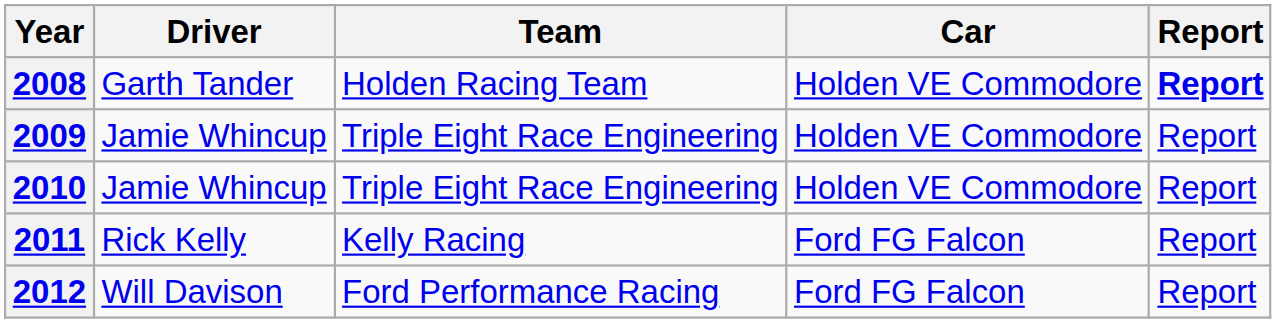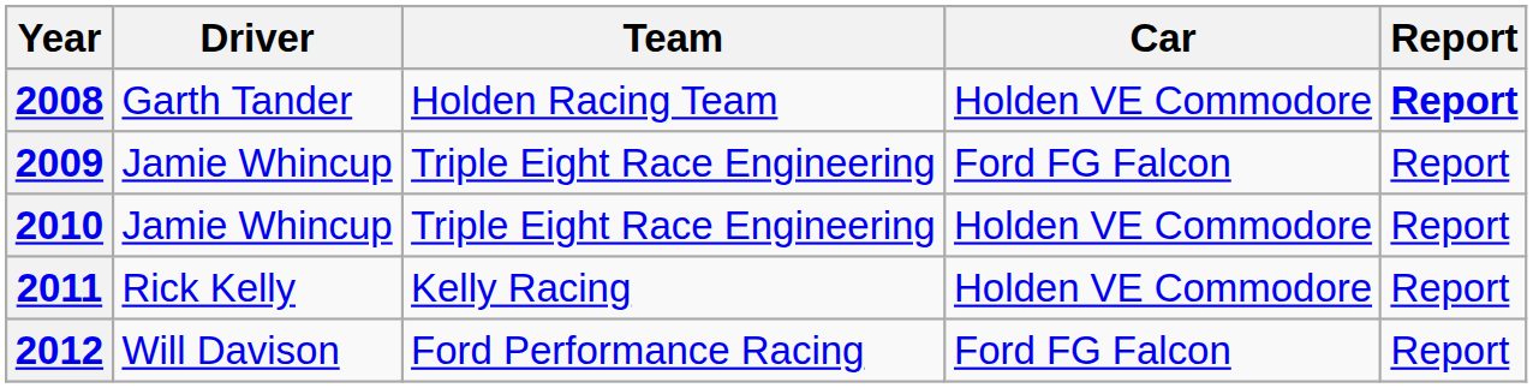2009 | Car: Holden VE Commodore -> Ford FG Falcon
2011 | Car: Ford FG Falcon -> Holden VE Commodore
